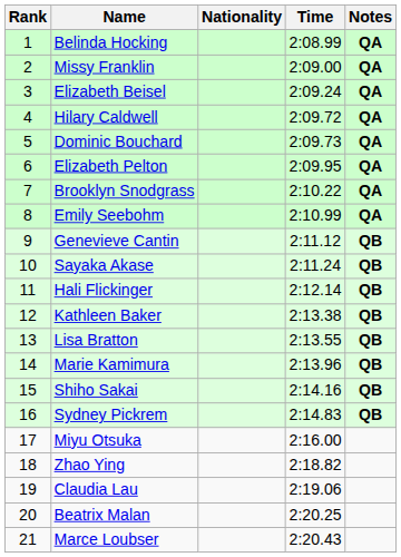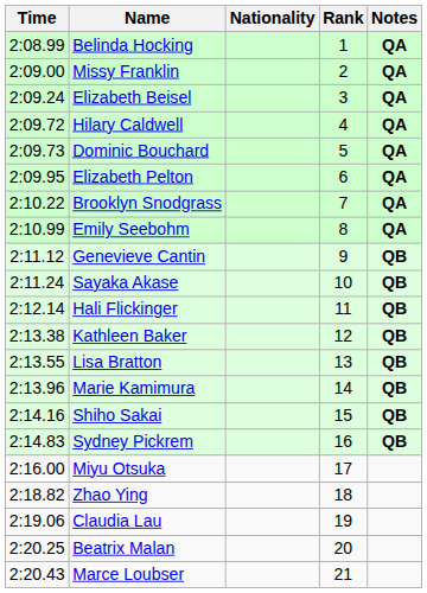columns swapped: Rank <-> Time
